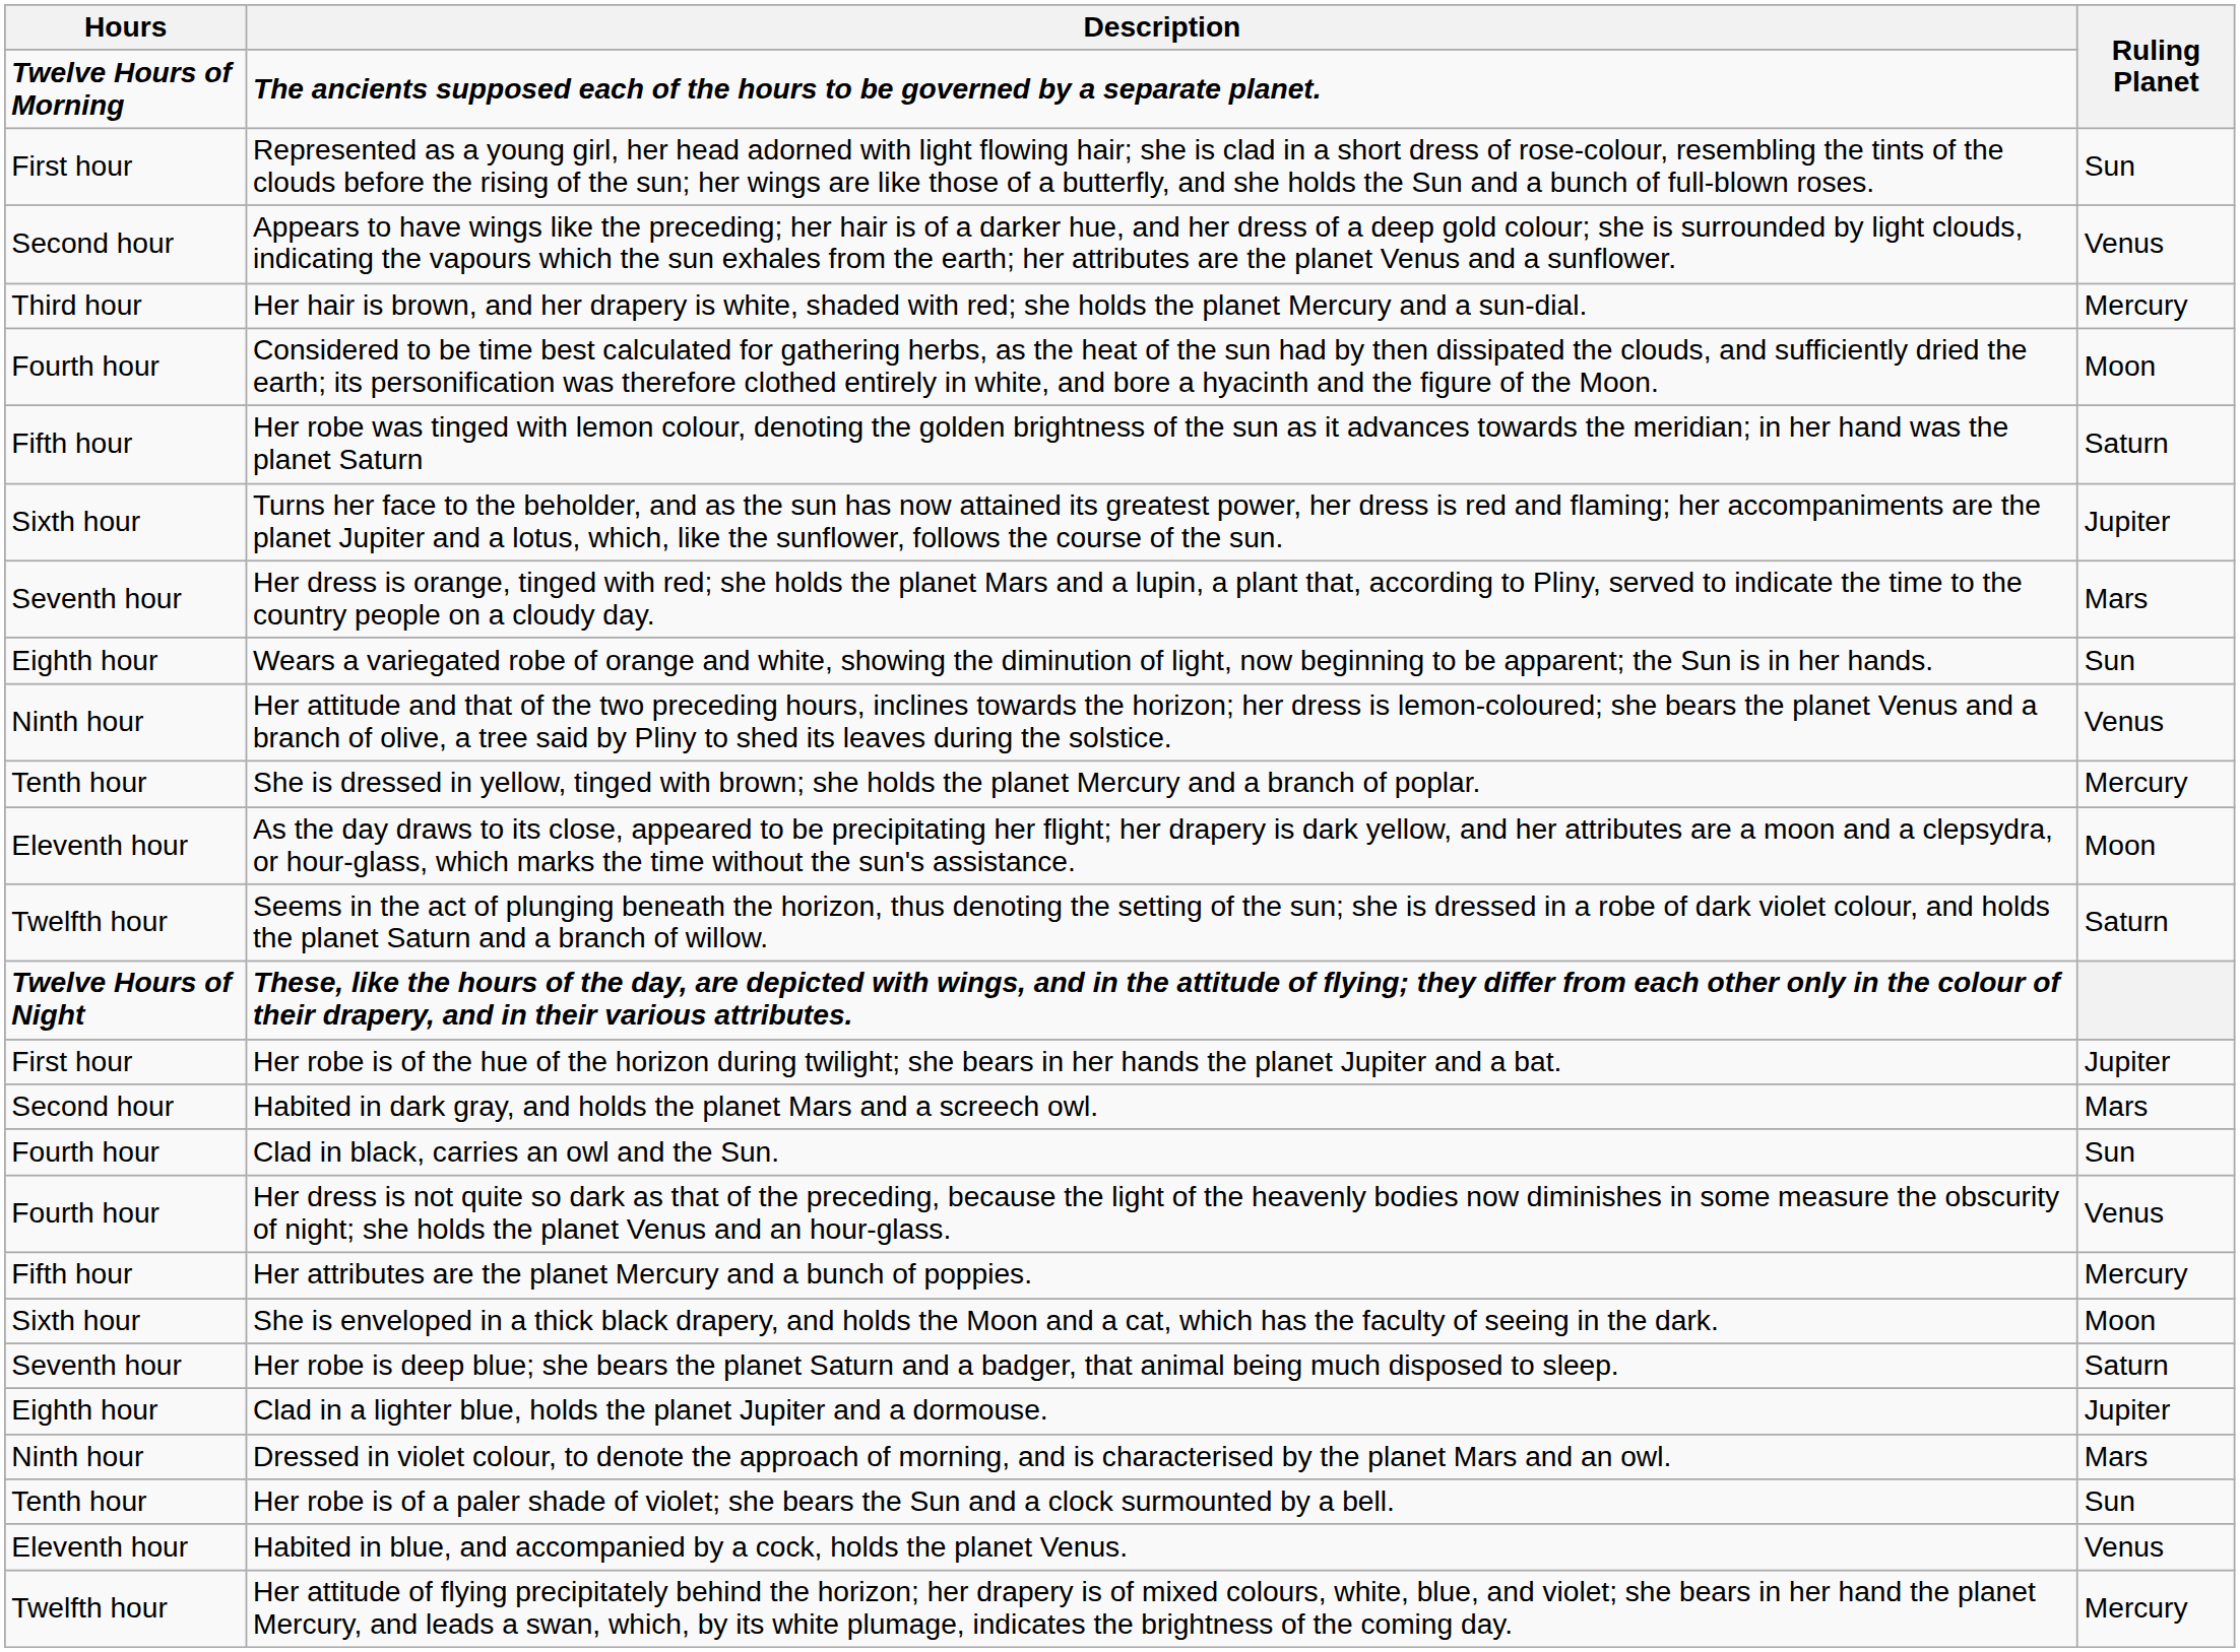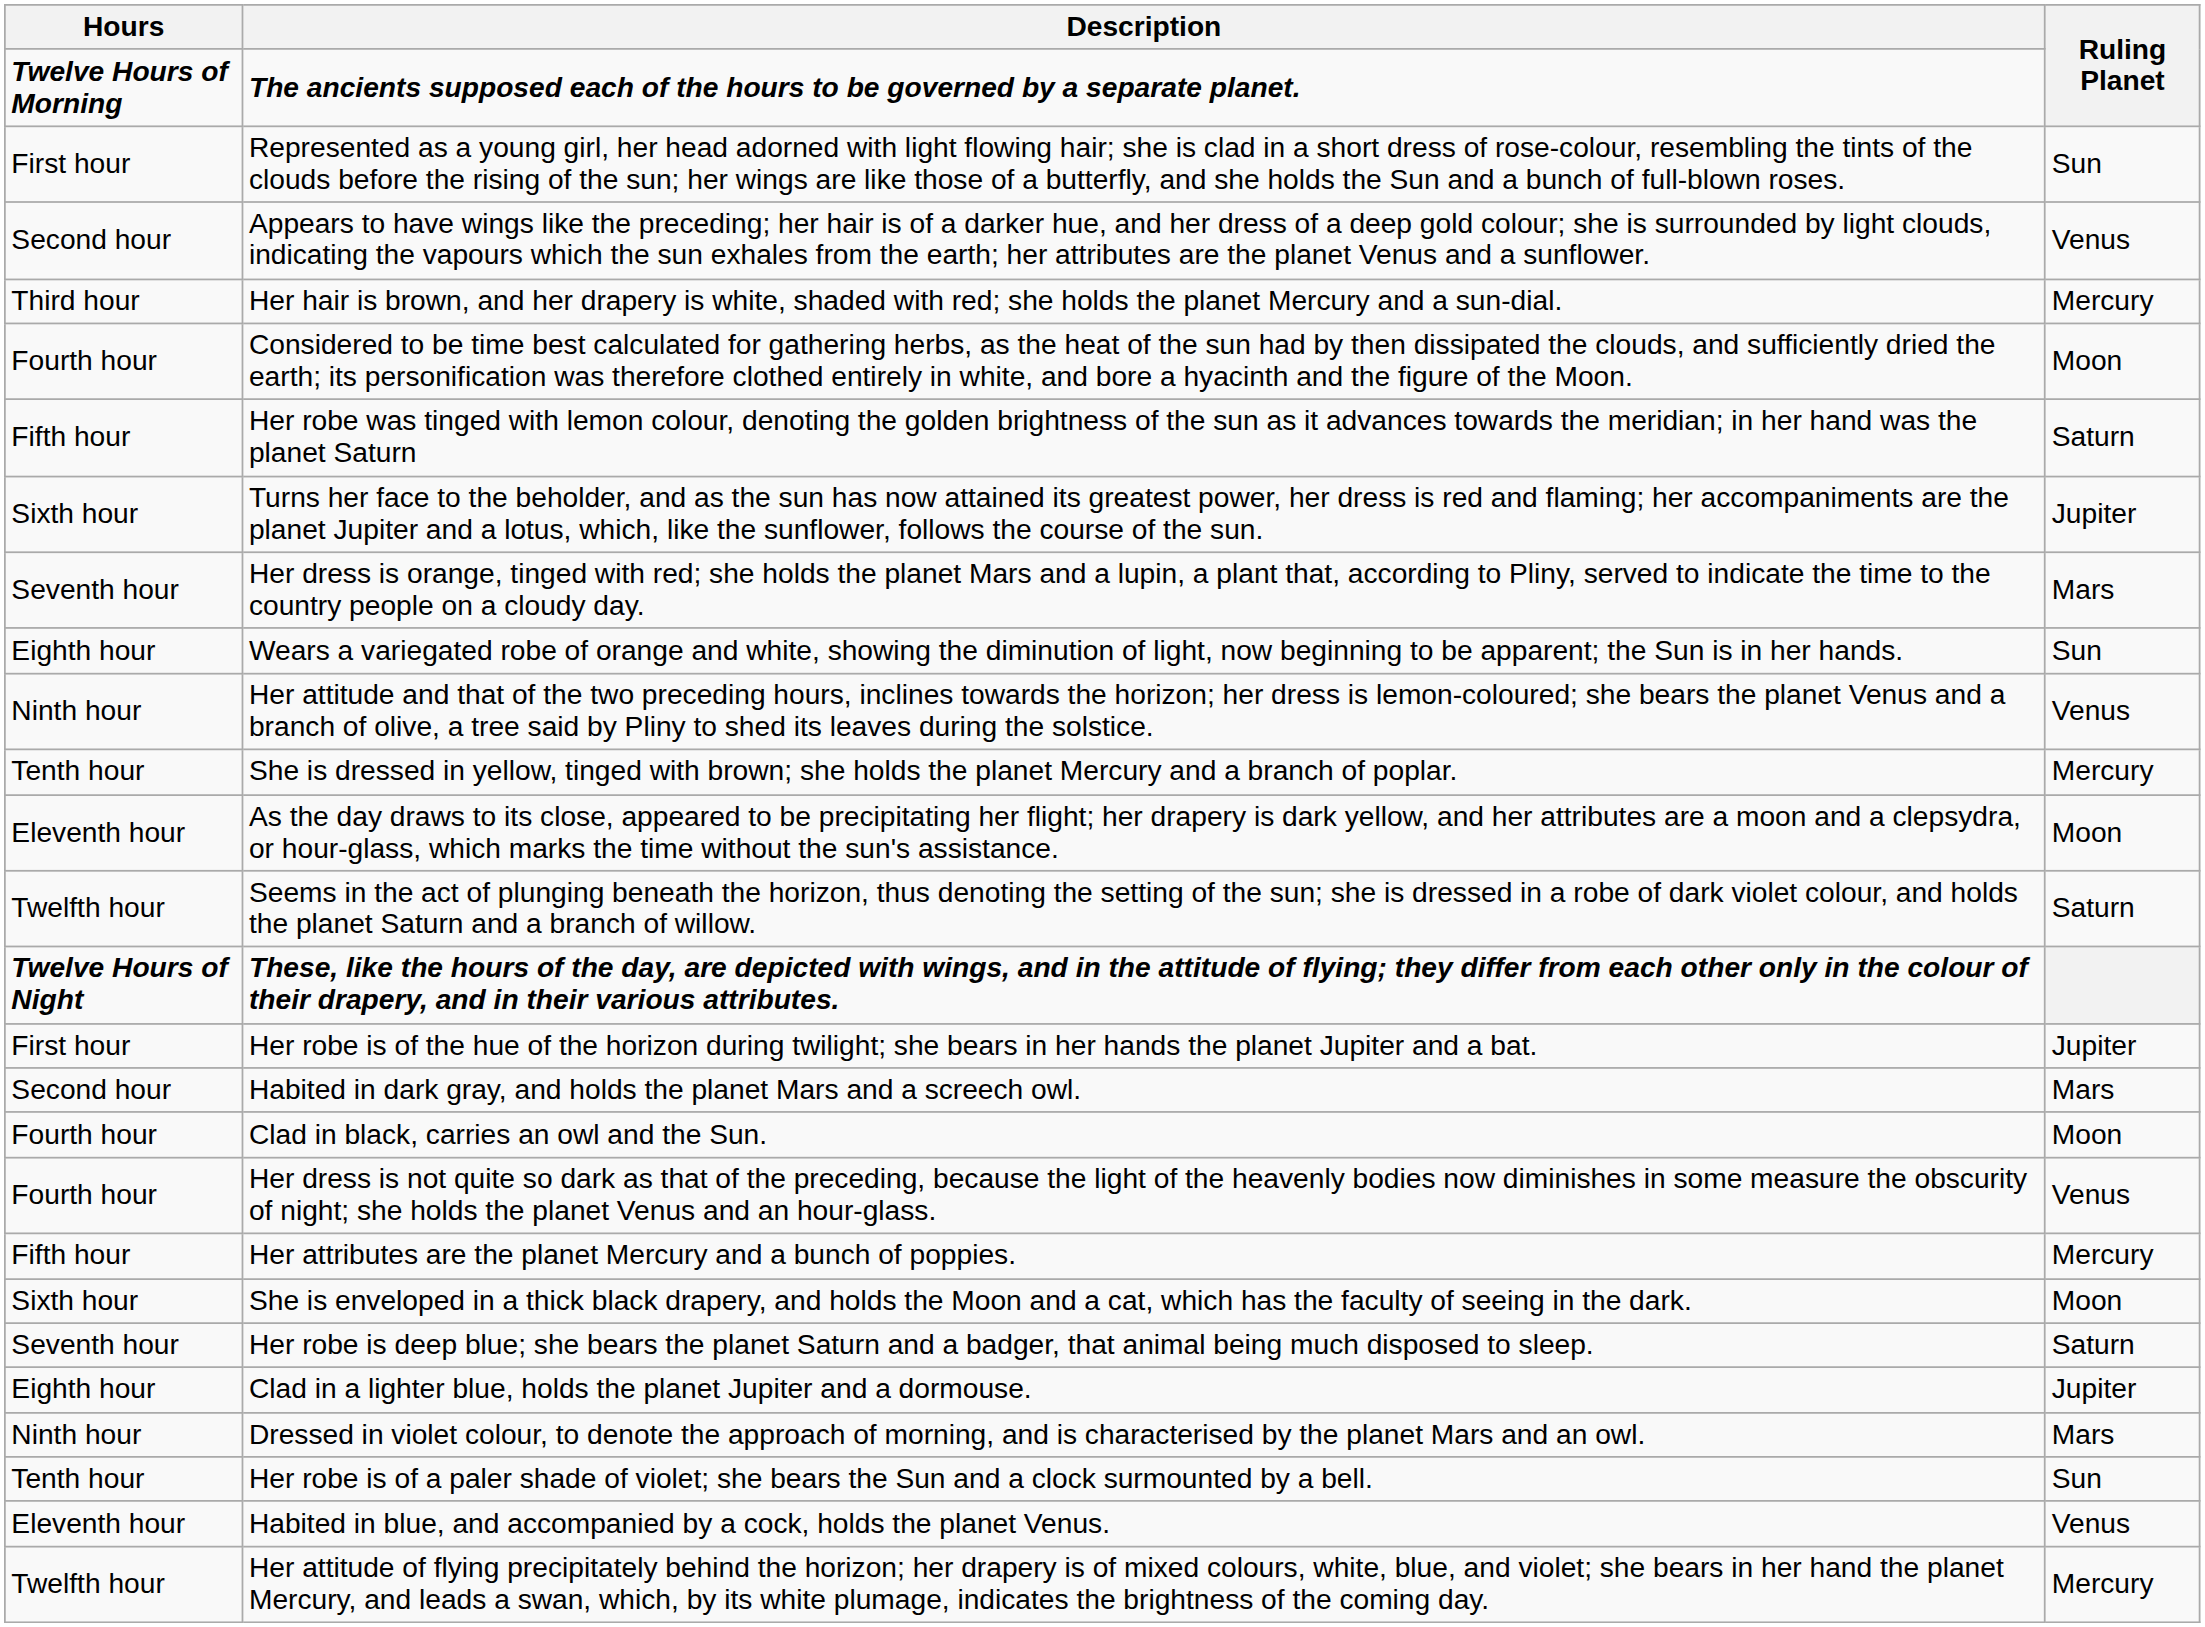Clad in black, carries an owl and the Sun. | Ruling Planet: Sun -> Moon
